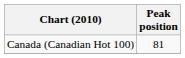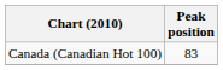Canada (Canadian Hot 100) | Peak position: 81 -> 83
